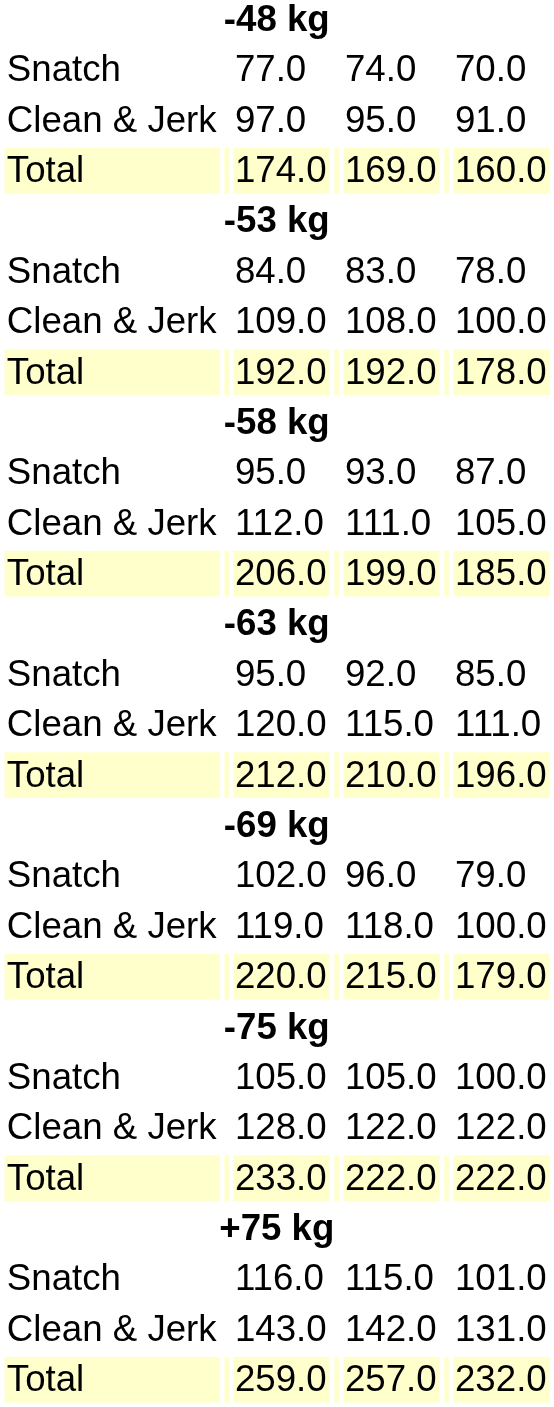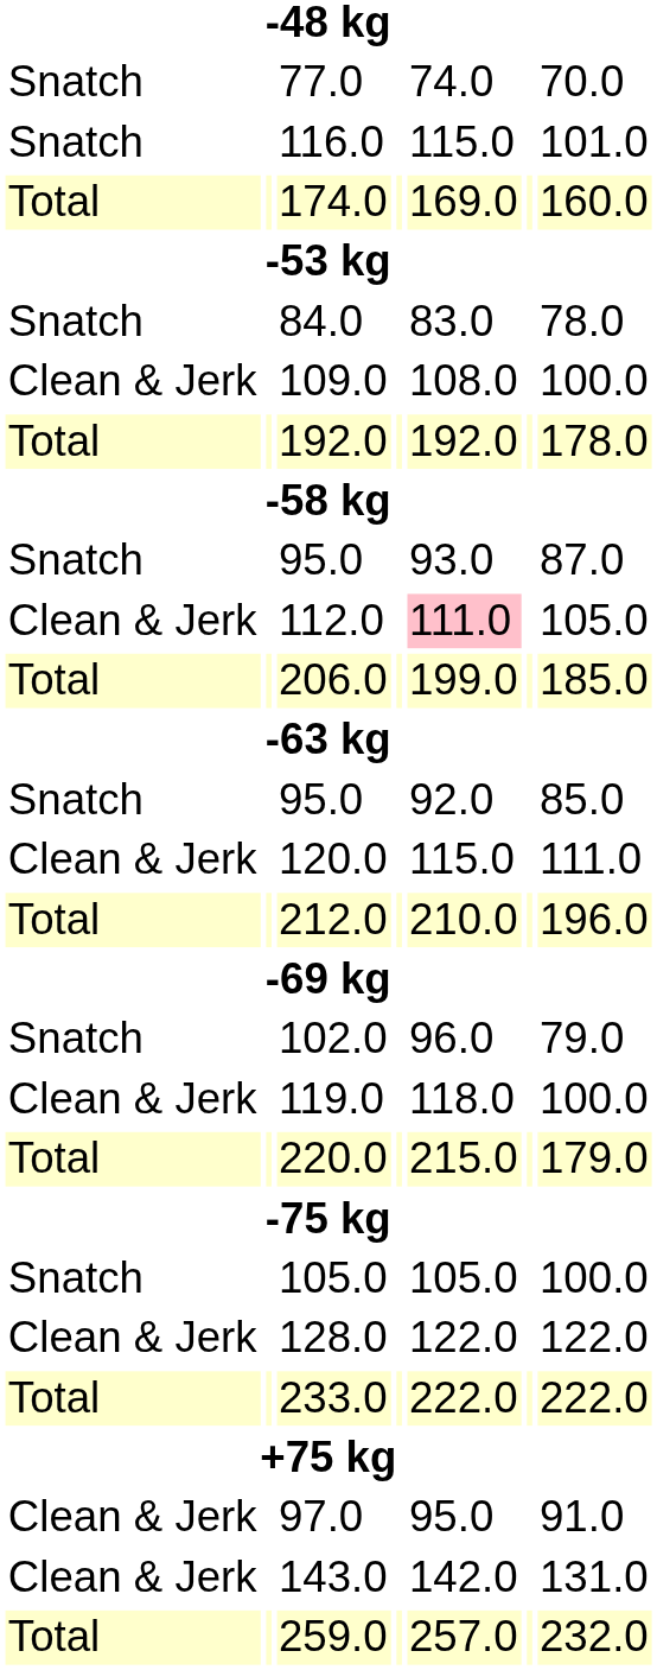rows swapped: 97.0 <-> 116.0
112.0 | column 5: no background -> pink background
